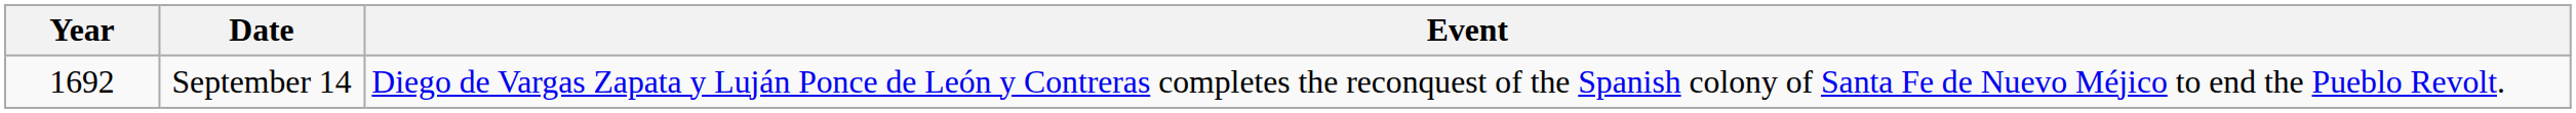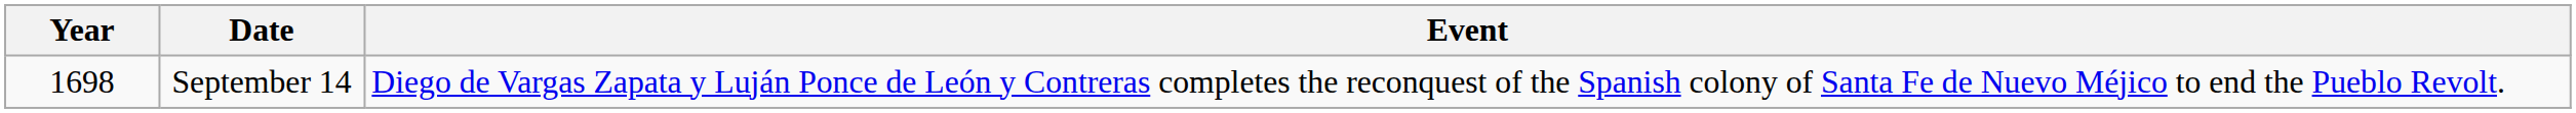September 14 | Year: 1692 -> 1698
